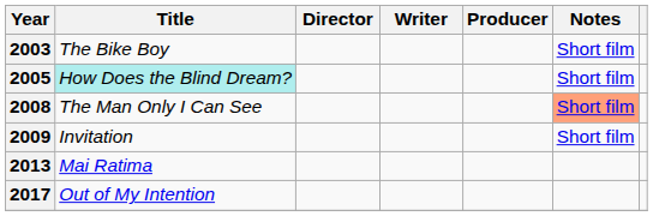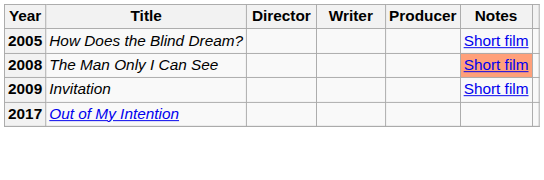- row: 2003 | The Bike Boy | Short film
2005 | Title: paleturquoise background -> no background
- row: 2013 | Mai Ratima
